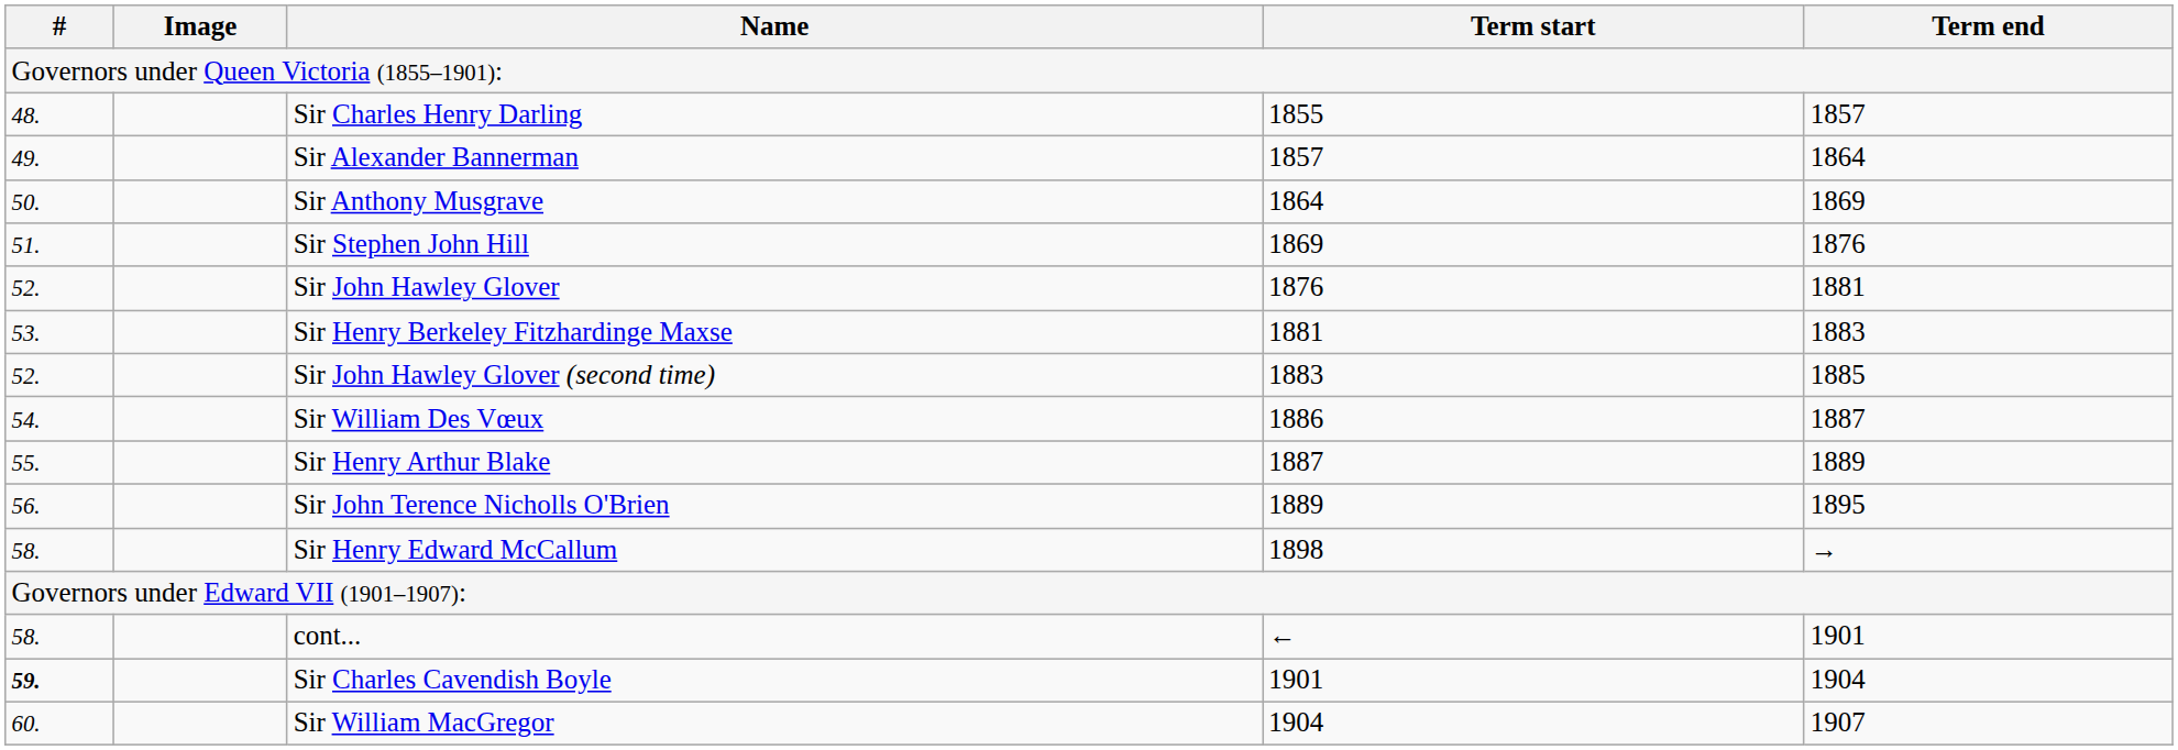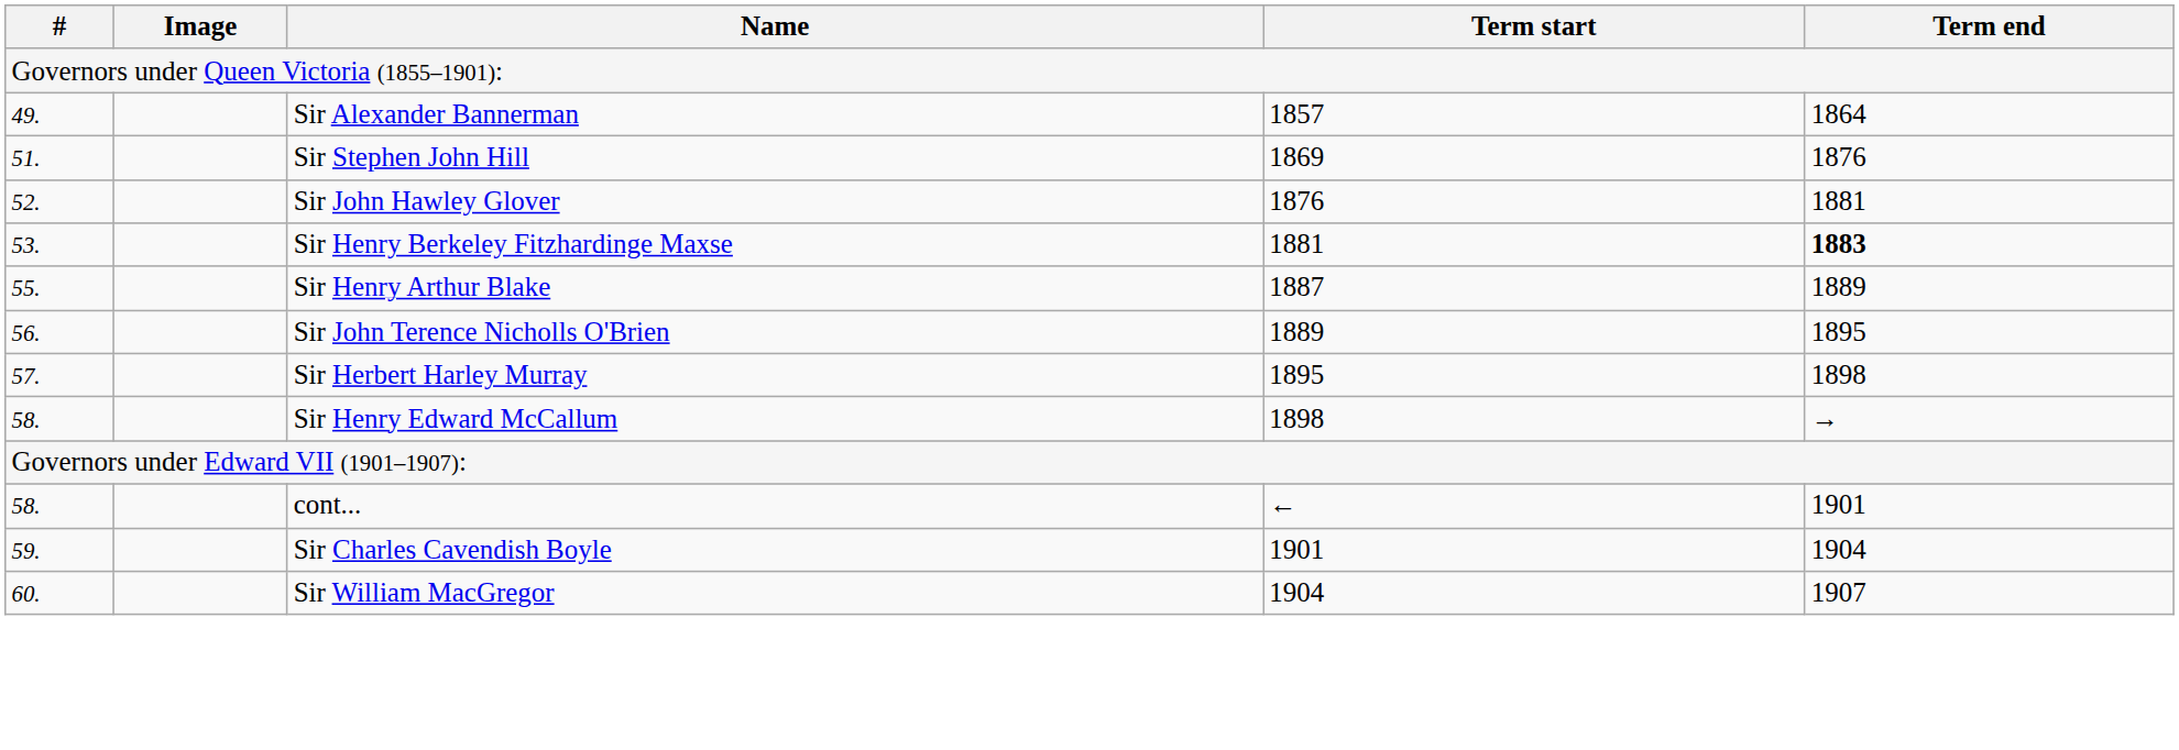- row: 48. | Sir Charles Henry Darling | 1855 | 1857
- row: 50. | Sir Anthony Musgrave | 1864 | 1869
Sir Henry Berkeley Fitzhardinge Maxse | Term end: normal -> bold
- row: 52. | Sir John Hawley Glover (second time) | 1883 | 1885
- row: 54. | Sir William Des Vœux | 1886 | 1887
+ row: 57. | Sir Herbert Harley Murray | 1895 | 1898
Sir Charles Cavendish Boyle | #: bold -> normal
